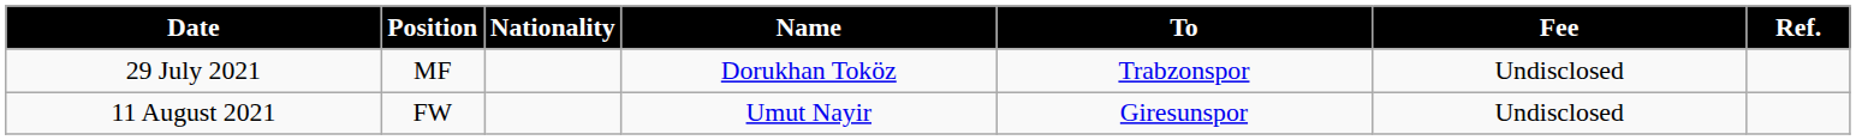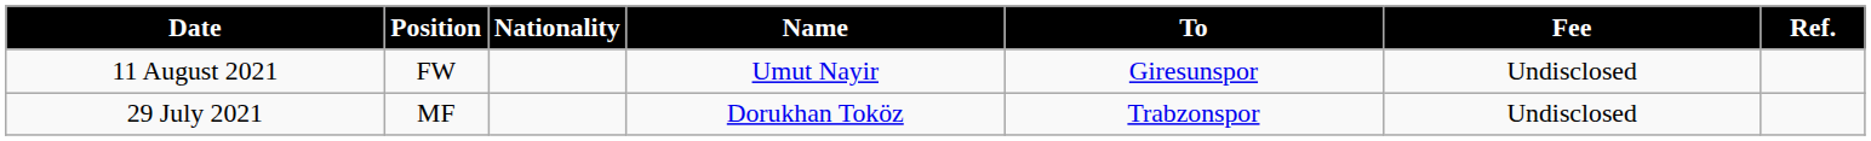rows swapped: 29 July 2021 <-> 11 August 2021
